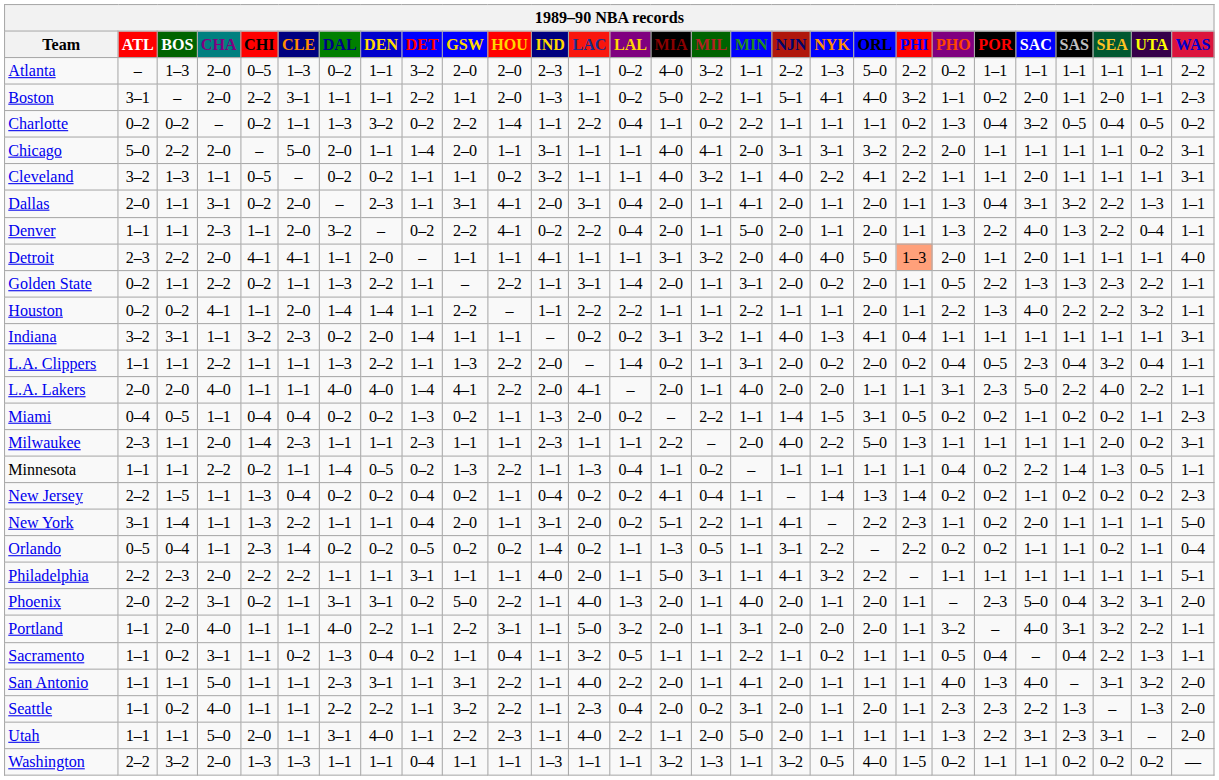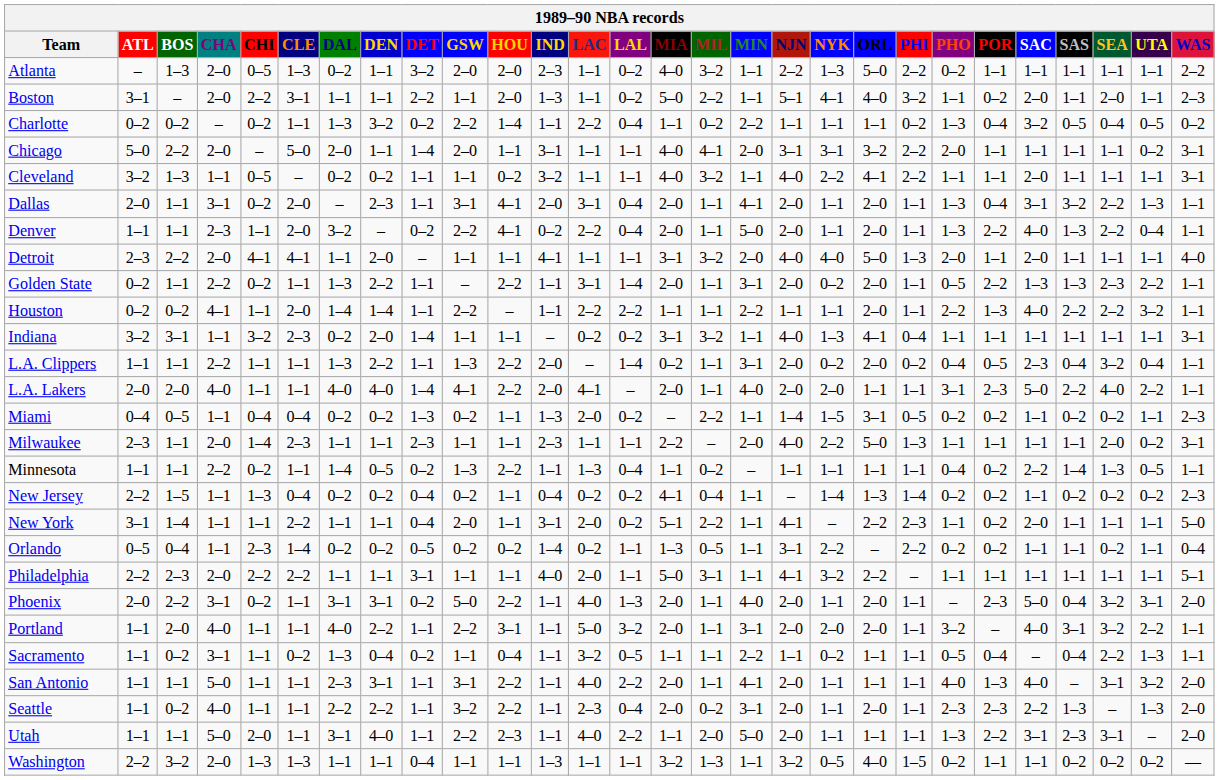Detroit | PHI: lightsalmon background -> no background
New York | CHI: 1–3 -> 1–1
